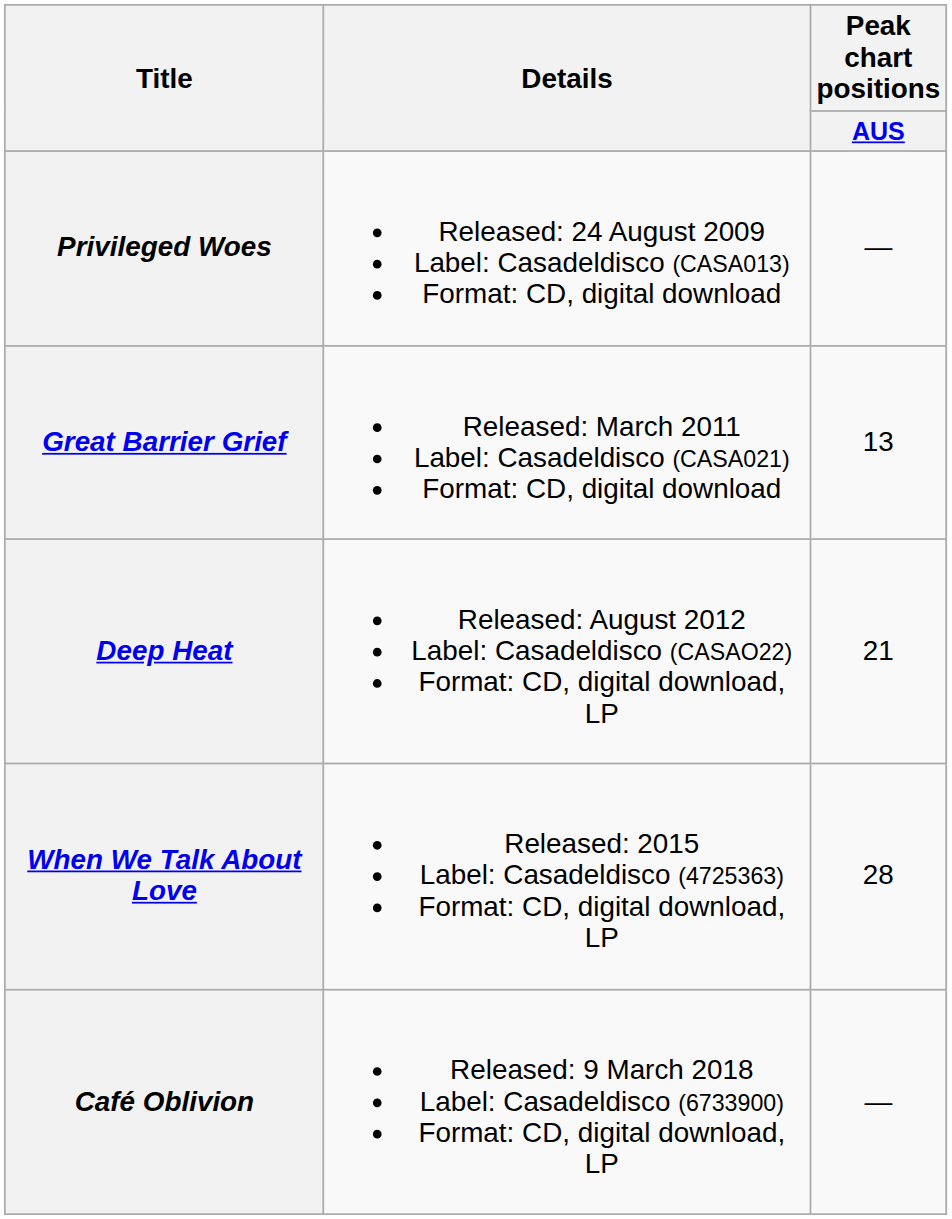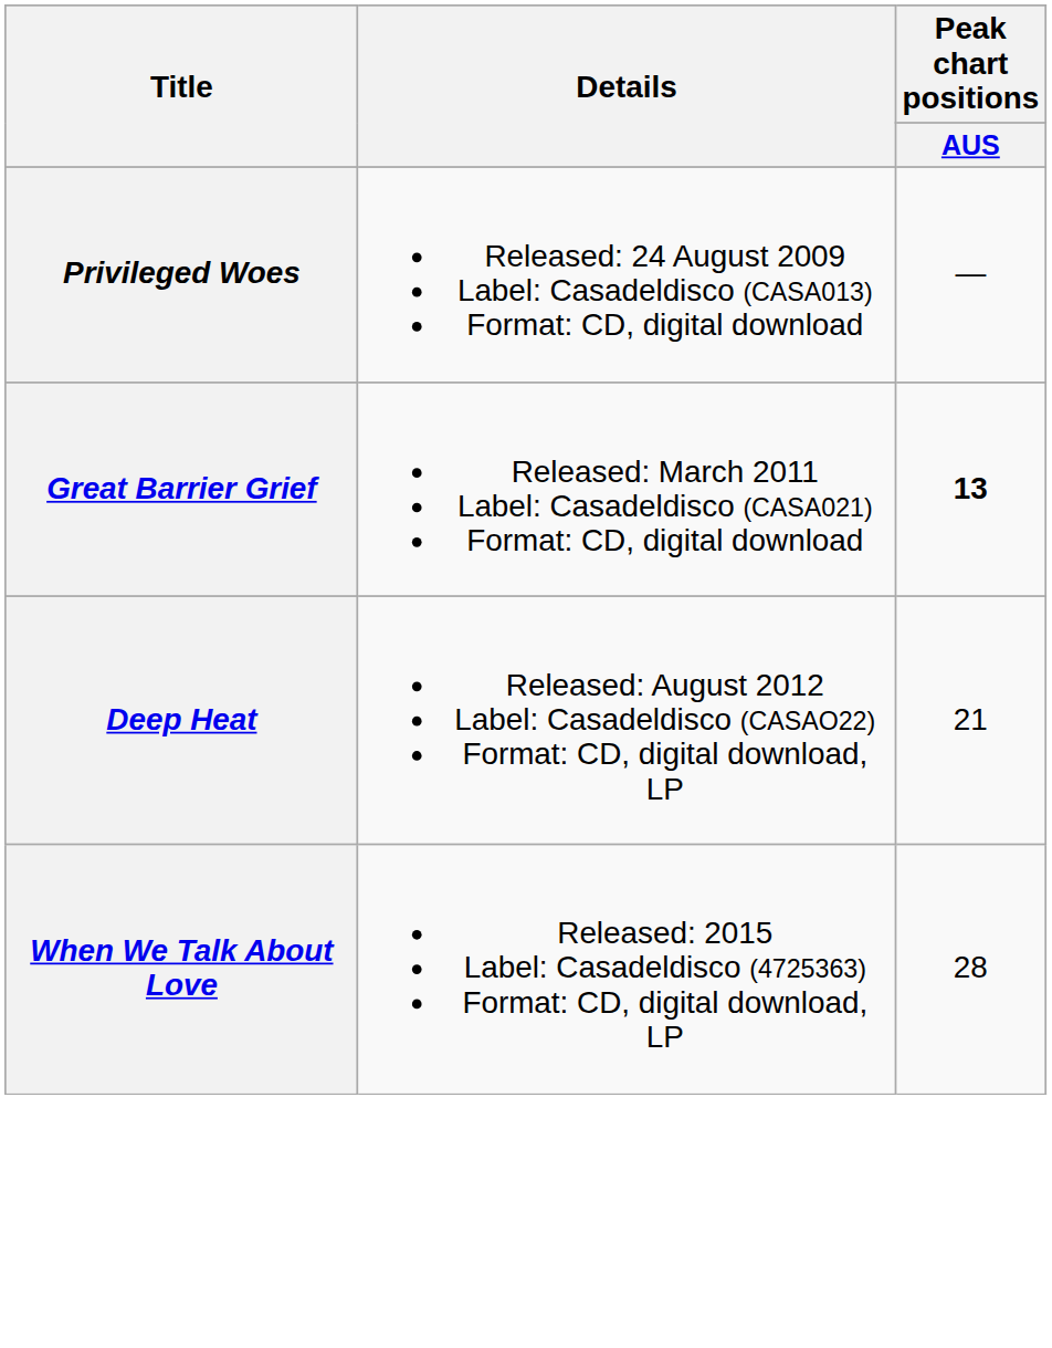Great Barrier Grief | Peak chart positions / AUS: normal -> bold
- row: Café Oblivion | Released: 9 March 2018 Label: Casadeldisco (6733900) Format: CD, digital download, LP | —
